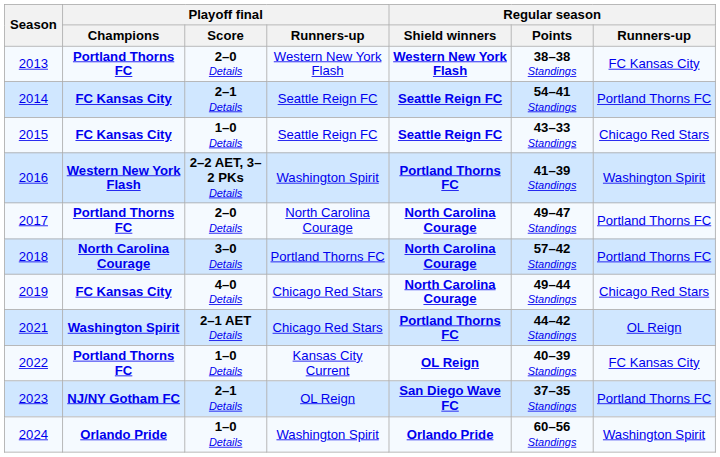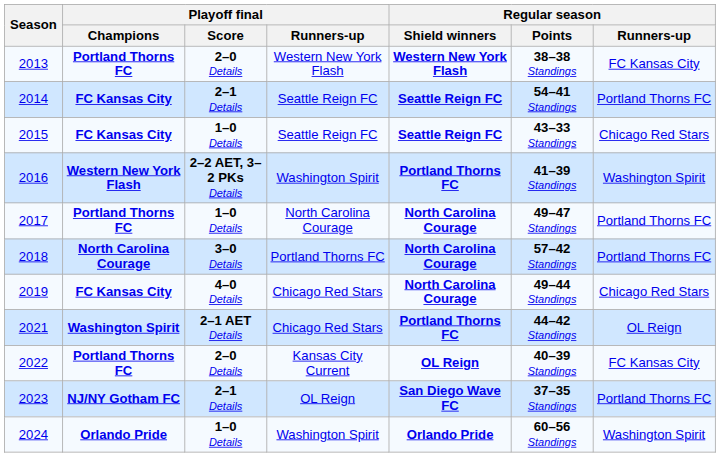2017 | Playoff final / Score: 2–0 Details -> 1–0 Details
2022 | Playoff final / Score: 1–0 Details -> 2–0 Details
